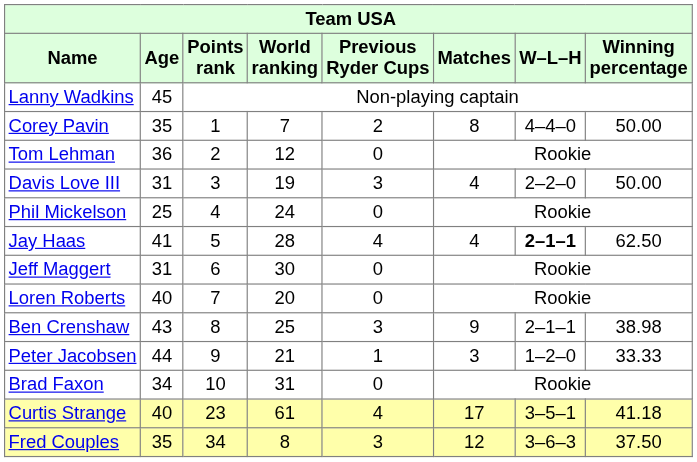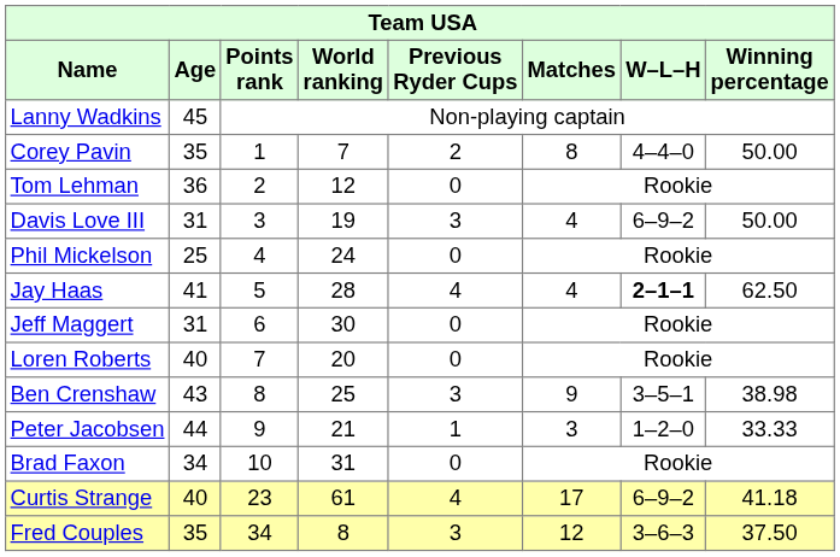Davis Love III | W–L–H: 2–2–0 -> 6–9–2
Ben Crenshaw | W–L–H: 2–1–1 -> 3–5–1
Curtis Strange | W–L–H: 3–5–1 -> 6–9–2
